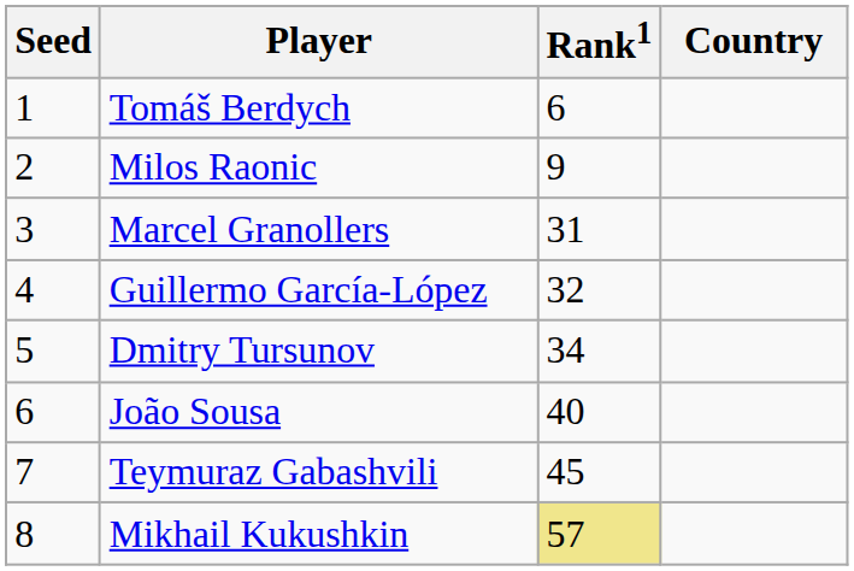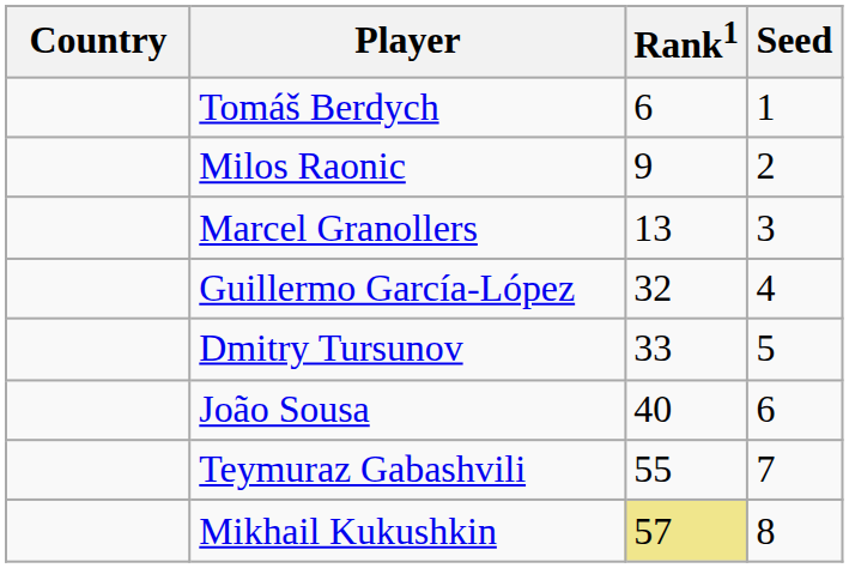columns swapped: Country <-> Seed
Marcel Granollers | Rank1: 31 -> 13
Dmitry Tursunov | Rank1: 34 -> 33
Teymuraz Gabashvili | Rank1: 45 -> 55
